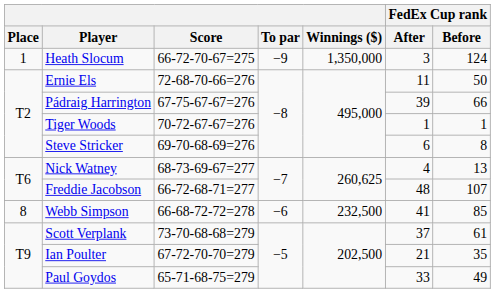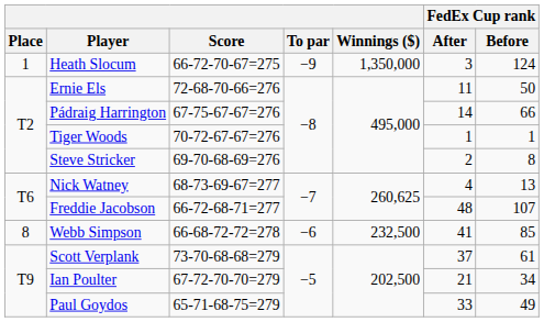Pádraig Harrington | FedEx Cup rank / After: 39 -> 14
Steve Stricker | FedEx Cup rank / After: 6 -> 2
Ian Poulter | FedEx Cup rank / Before: 35 -> 34
